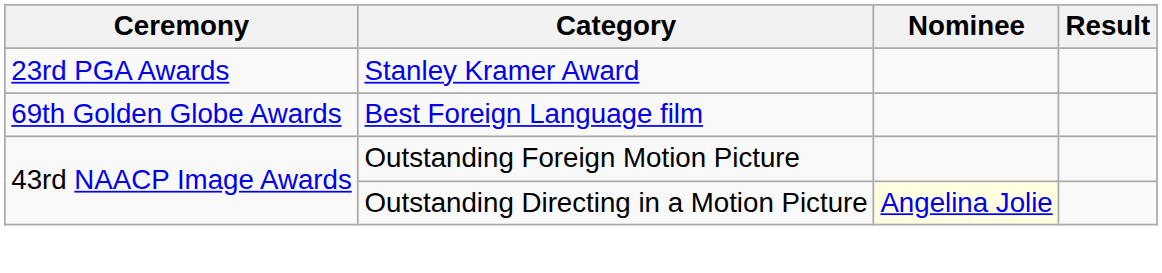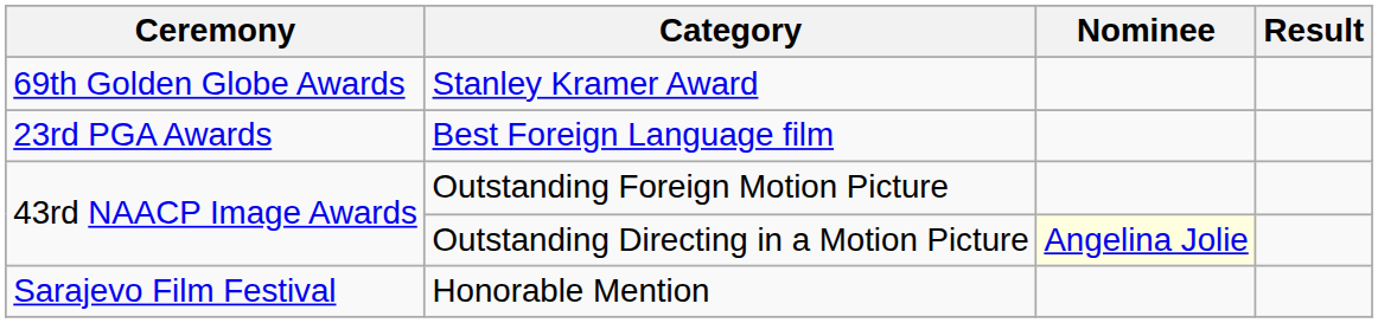Stanley Kramer Award | Ceremony: 23rd PGA Awards -> 69th Golden Globe Awards
Best Foreign Language film | Ceremony: 69th Golden Globe Awards -> 23rd PGA Awards
+ row: Sarajevo Film Festival | Honorable Mention
